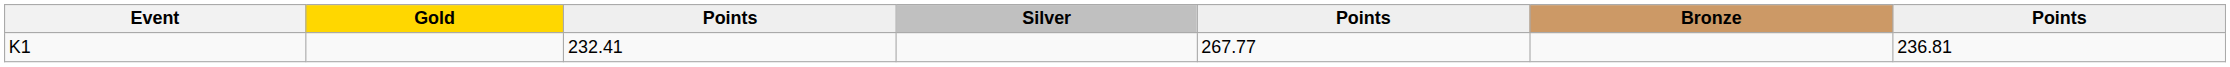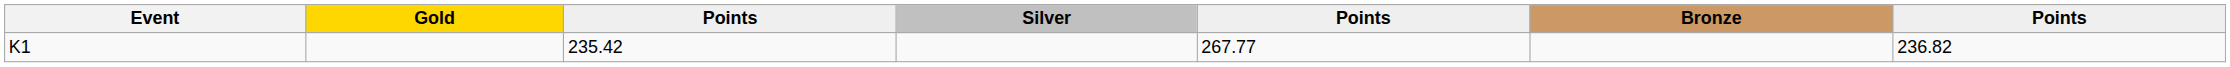K1 | column 3: 232.41 -> 235.42
K1 | column 7: 236.81 -> 236.82
